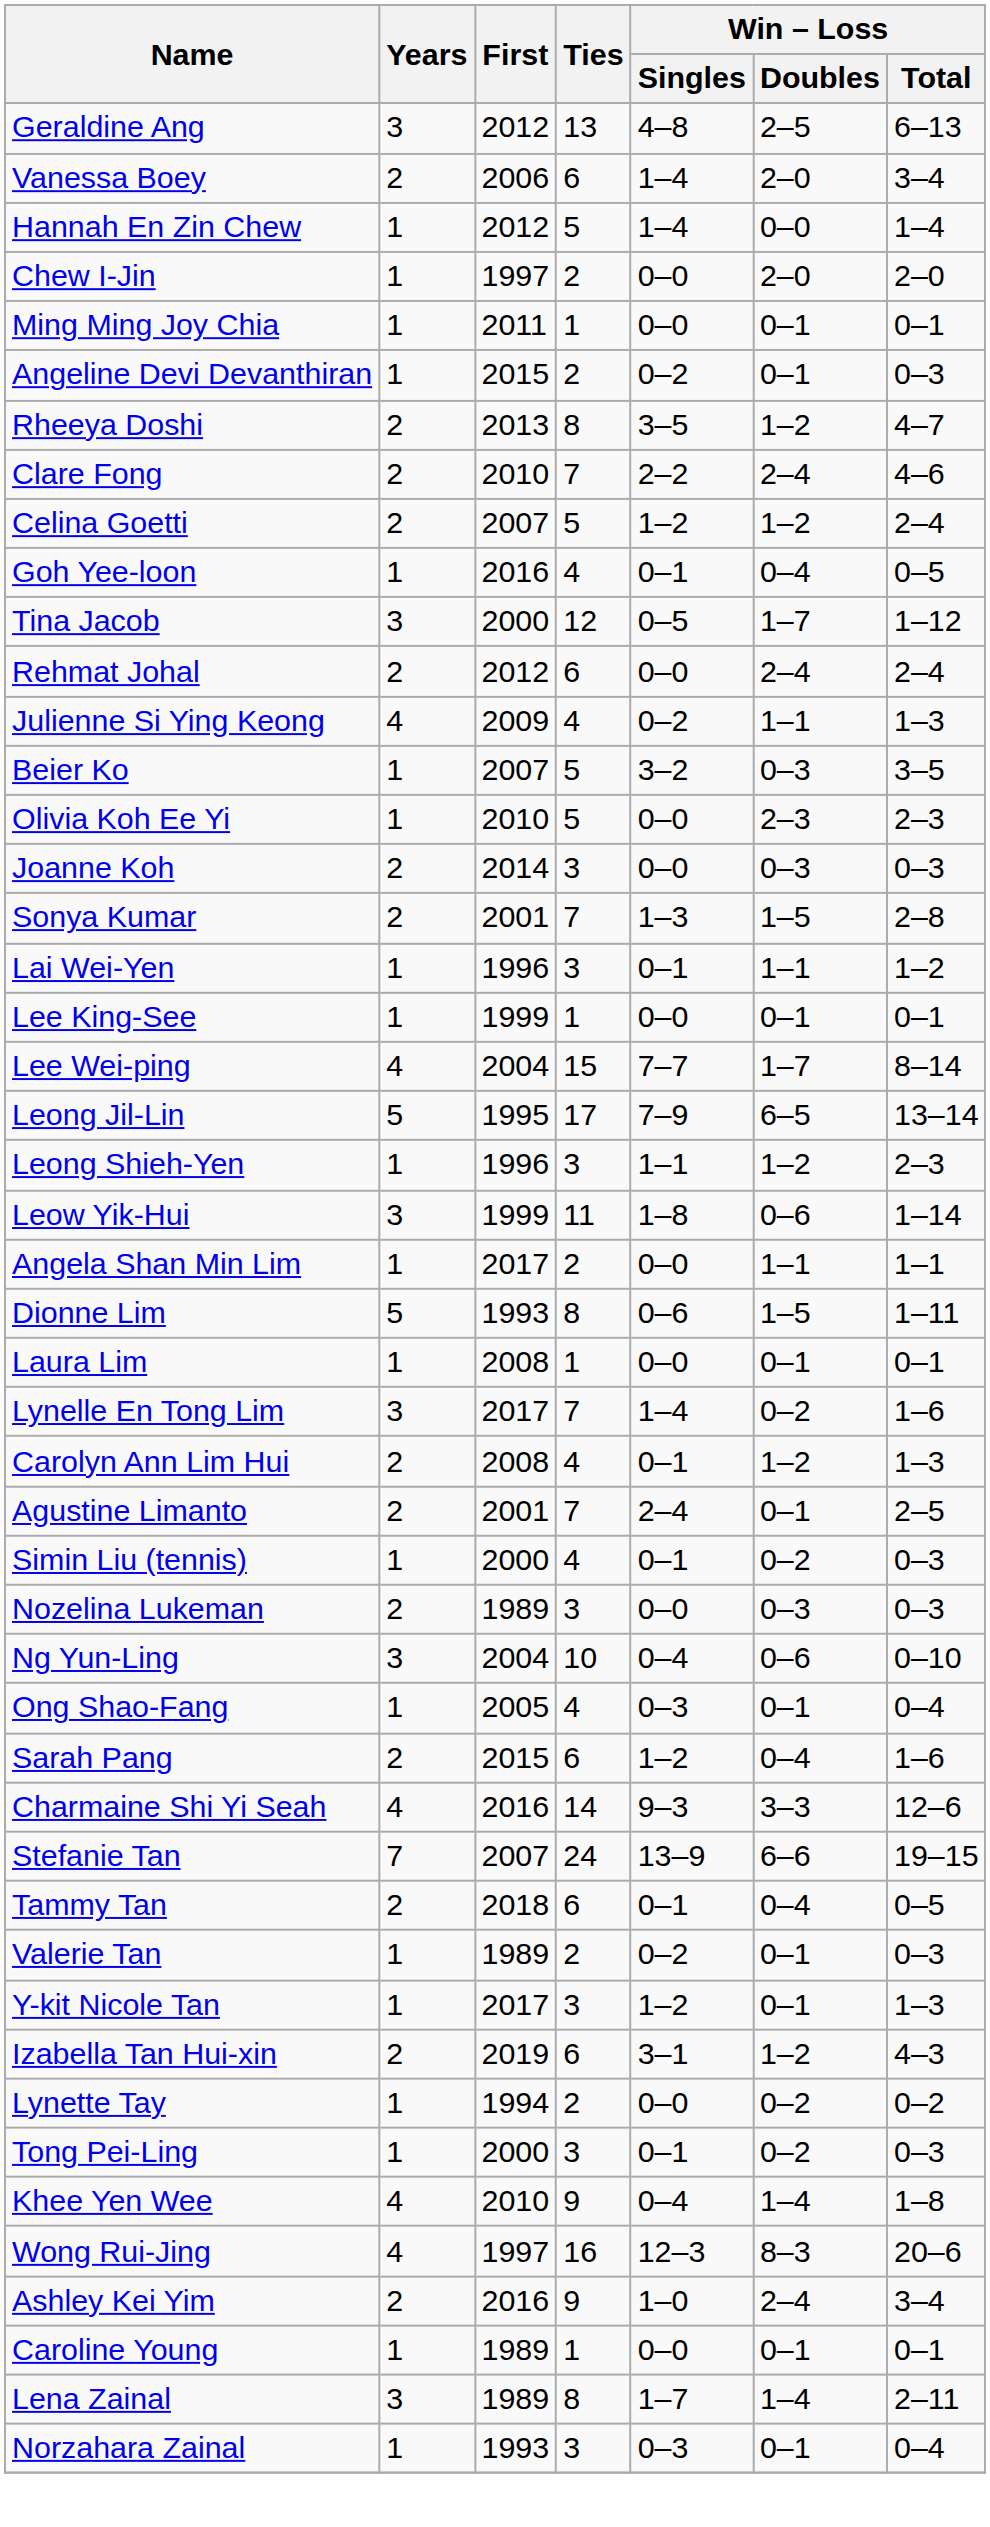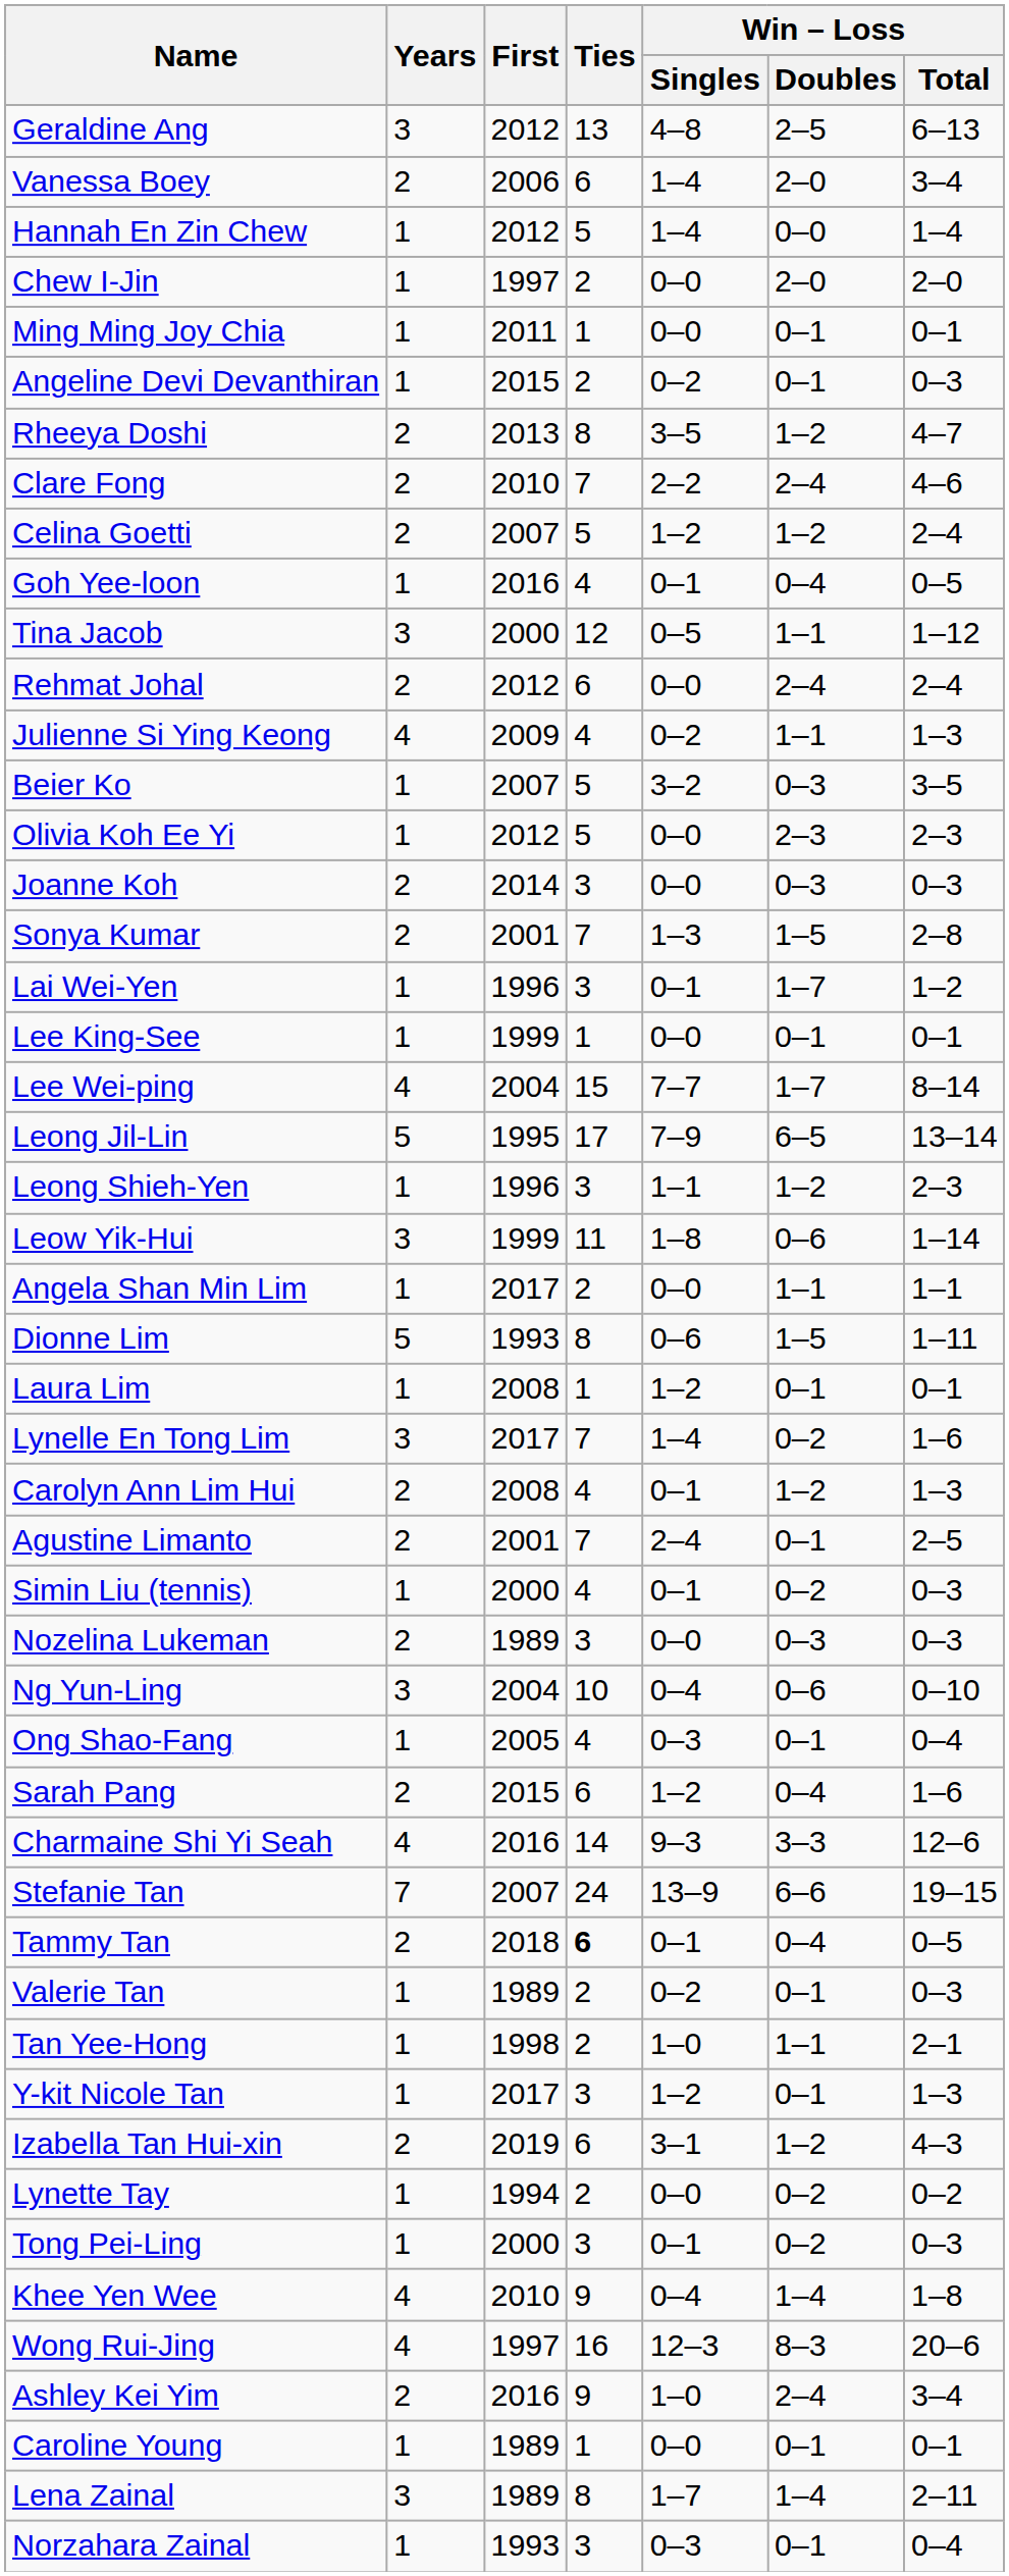Tina Jacob | Win – Loss / Doubles: 1–7 -> 1–1
Olivia Koh Ee Yi | First: 2010 -> 2012
Lai Wei-Yen | Win – Loss / Doubles: 1–1 -> 1–7
Laura Lim | Win – Loss / Singles: 0–0 -> 1–2
Tammy Tan | Ties: normal -> bold
+ row: Tan Yee-Hong | 1 | 1998 | 2 | 1–0 | 1–1 | 2–1
